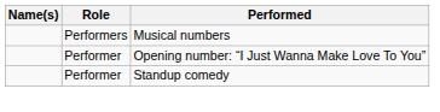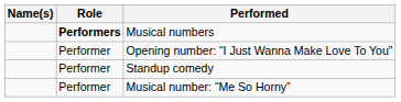Musical numbers | Role: normal -> bold
+ row: Performer | Musical number: “Me So Horny”
